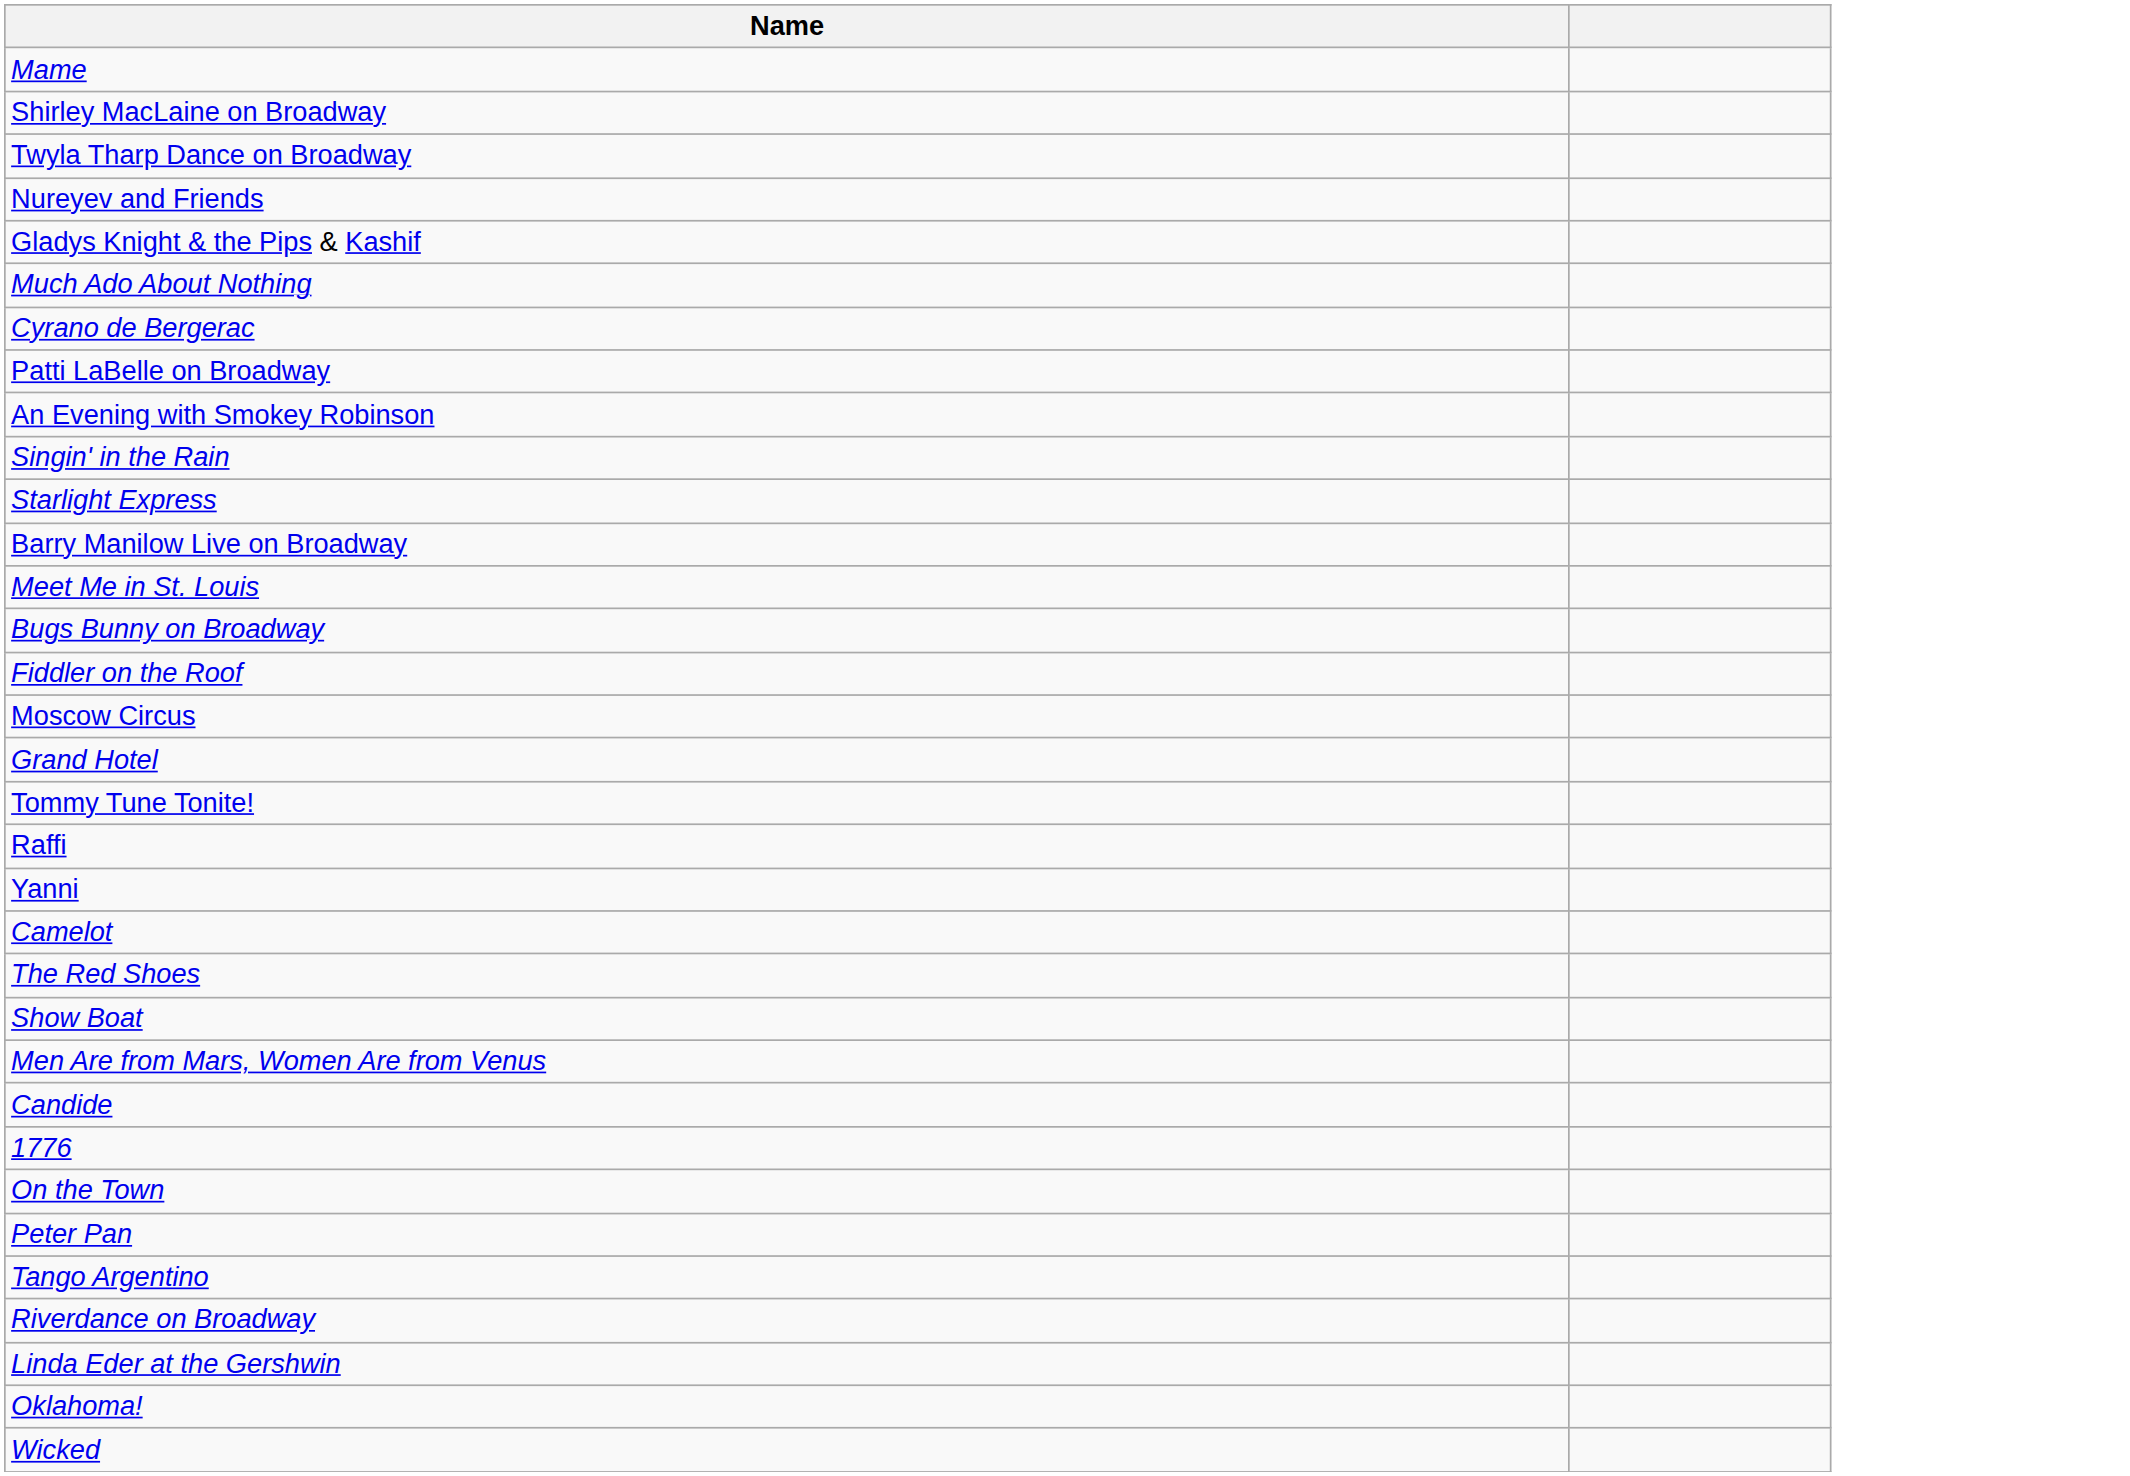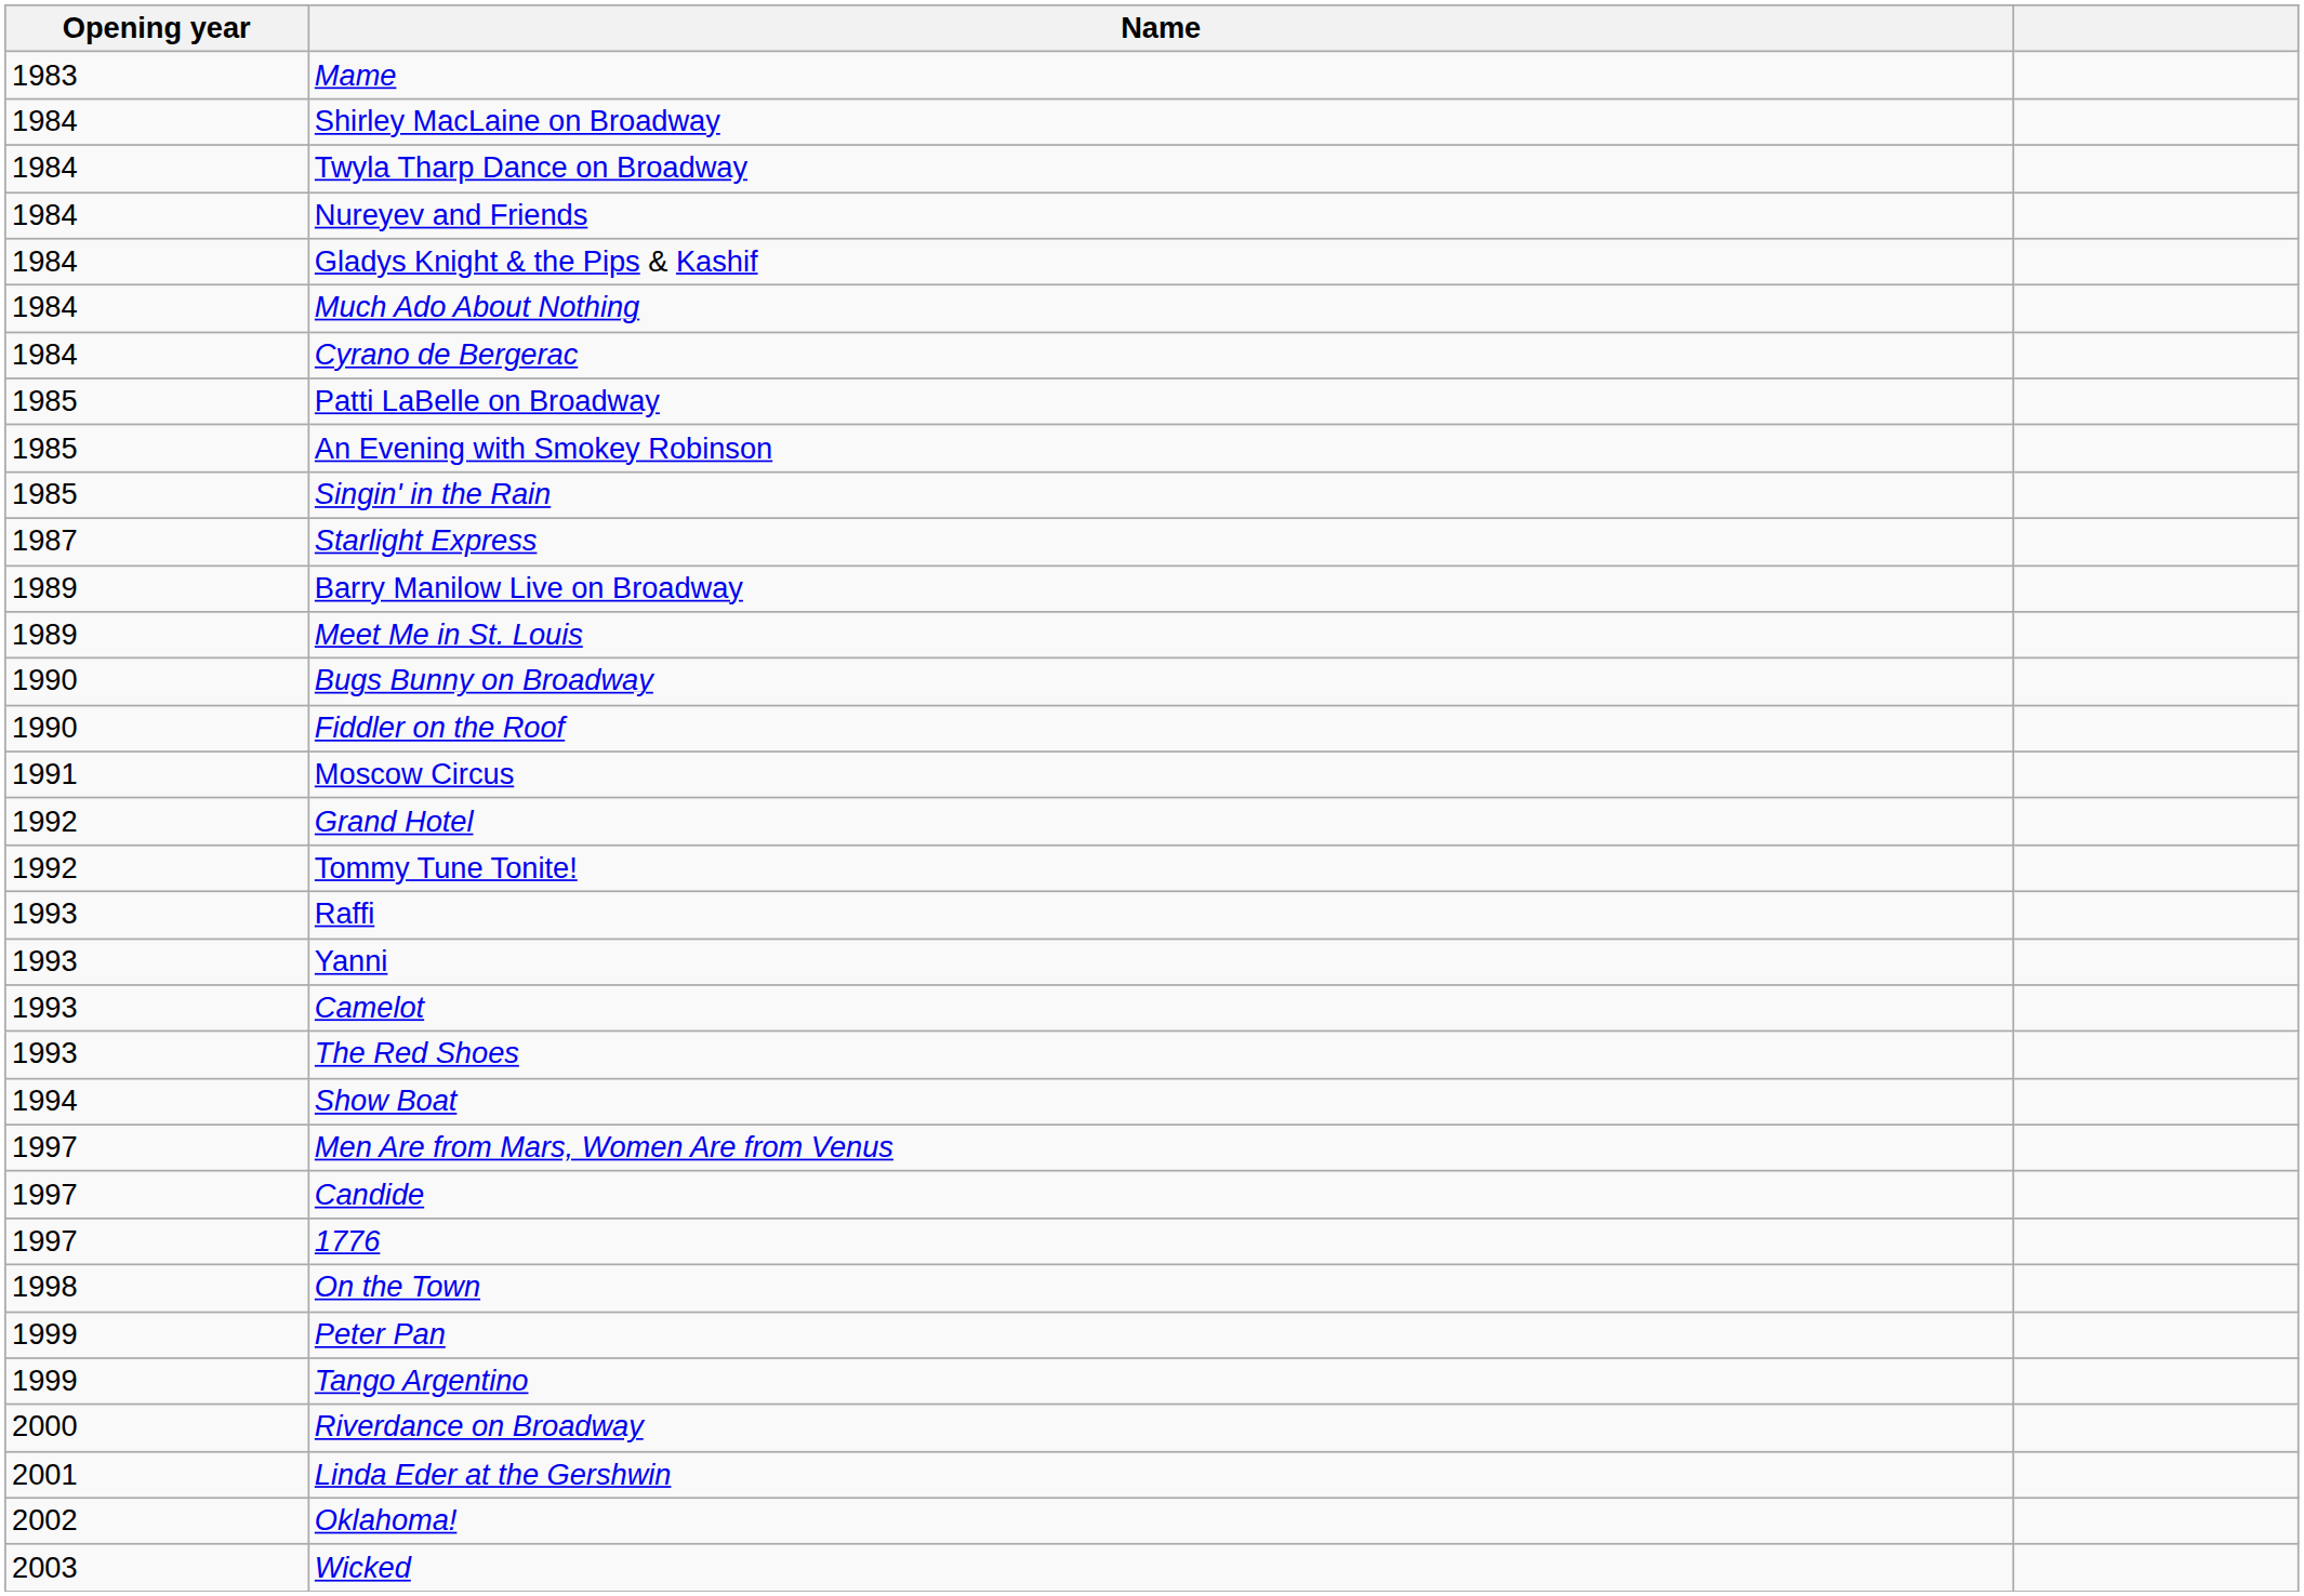+ column: Opening year | 1983 | 1984 | 1984 | 1984 | 1984 | 1984 | 1984 | 1985 | 1985 | 1985 | 1987 | 1989 | 1989 | 1990 | 1990 | 1991 | 1992 | 1992 | 1993 | 1993 | 1993 | 1993 | 1994 | 1997 | 1997 | 1997 | 1998 | 1999 | 1999 | 2000 | 2001 | 2002 | 2003
